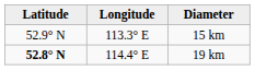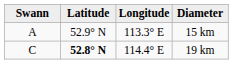+ column: Swann | A | C
